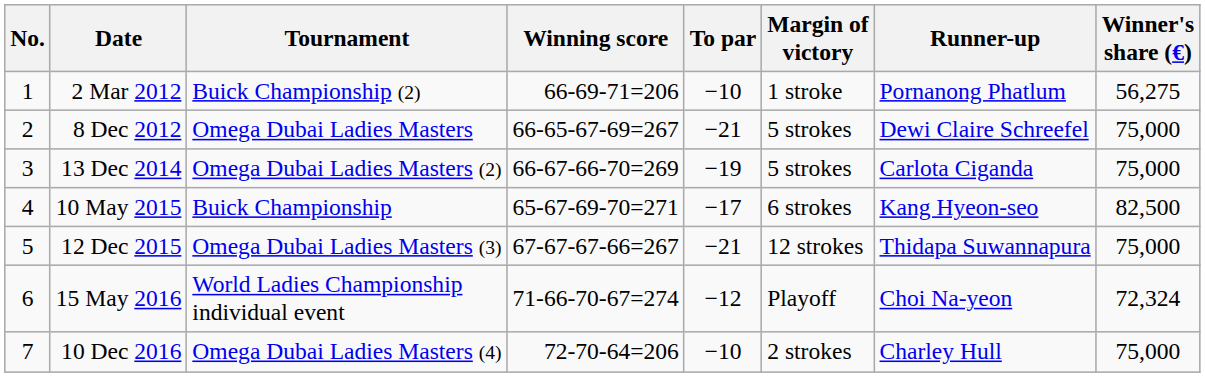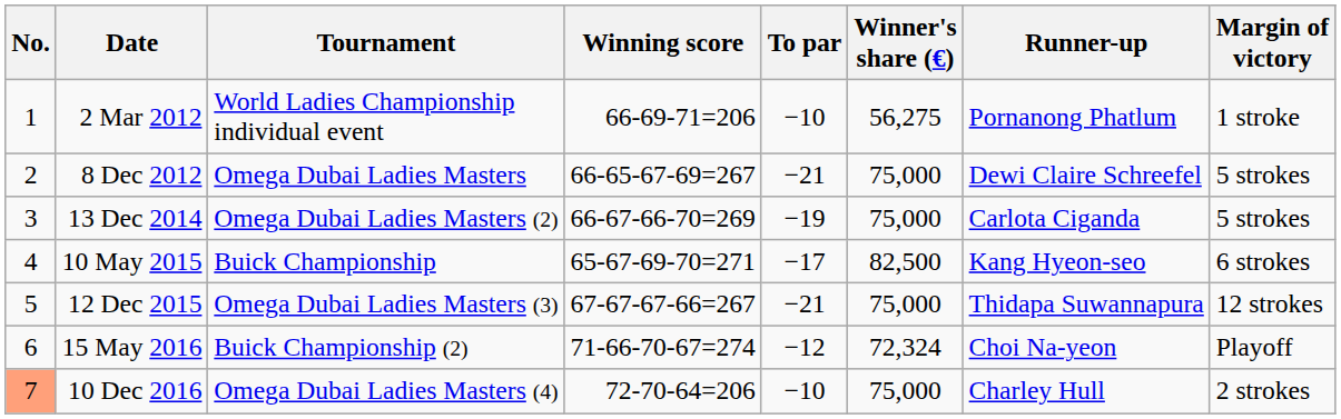columns swapped: Margin of victory <-> Winner's share (€)
2 Mar 2012 | Tournament: Buick Championship (2) -> World Ladies Championship individual event
15 May 2016 | Tournament: World Ladies Championship individual event -> Buick Championship (2)
10 Dec 2016 | No.: no background -> lightsalmon background
